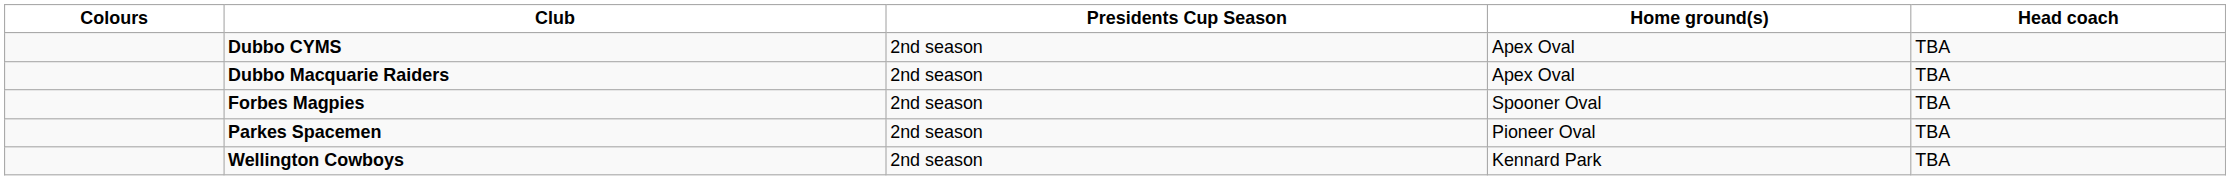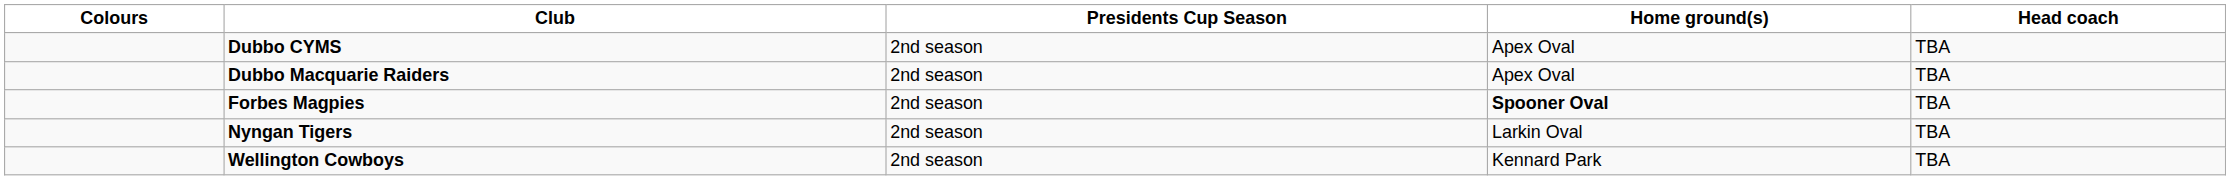Forbes Magpies | Home ground(s): normal -> bold
+ row: Nyngan Tigers | 2nd season | Larkin Oval | TBA
- row: Parkes Spacemen | 2nd season | Pioneer Oval | TBA
